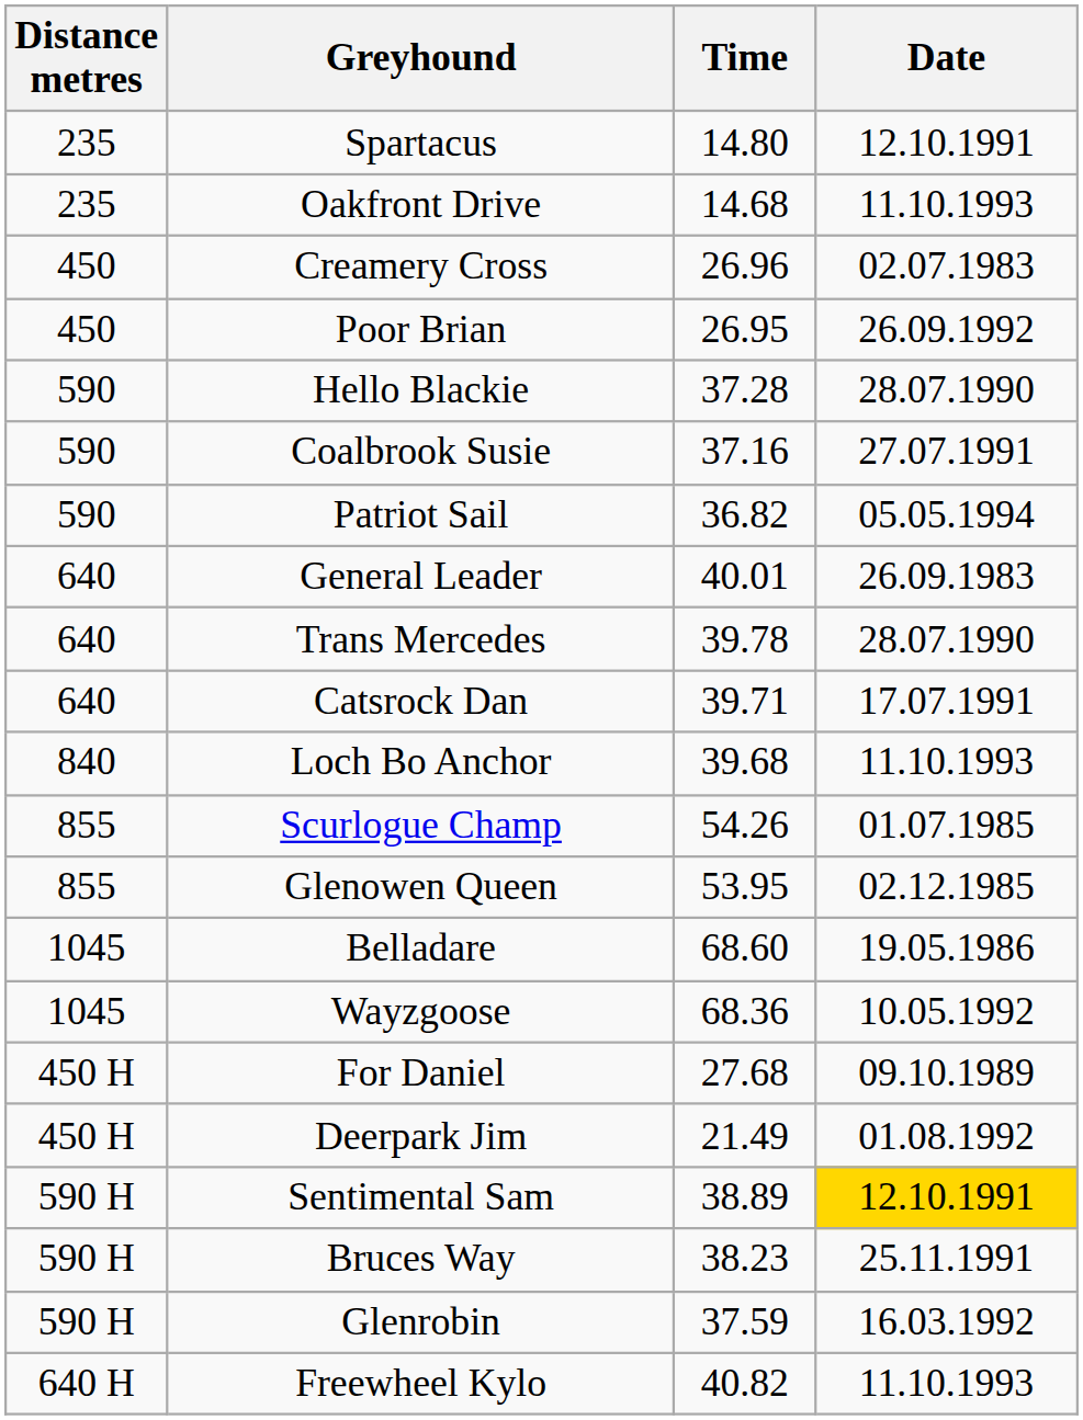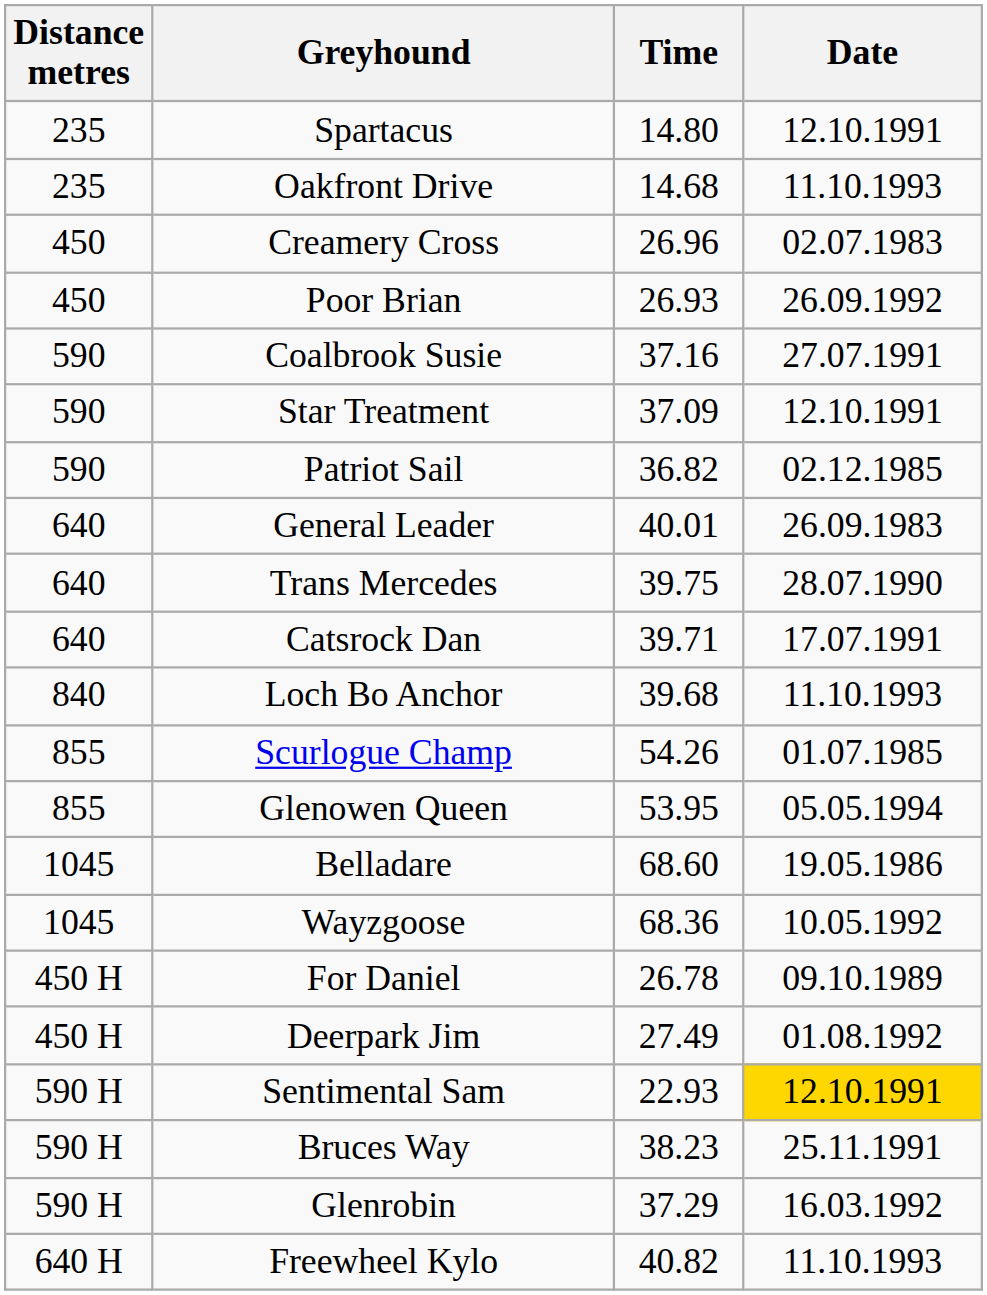Poor Brian | Time: 26.95 -> 26.93
- row: 590 | Hello Blackie | 37.28 | 28.07.1990
+ row: 590 | Star Treatment | 37.09 | 12.10.1991
Patriot Sail | Date: 05.05.1994 -> 02.12.1985
Trans Mercedes | Time: 39.78 -> 39.75
Glenowen Queen | Date: 02.12.1985 -> 05.05.1994
For Daniel | Time: 27.68 -> 26.78
Deerpark Jim | Time: 21.49 -> 27.49
Sentimental Sam | Time: 38.89 -> 22.93
Glenrobin | Time: 37.59 -> 37.29
